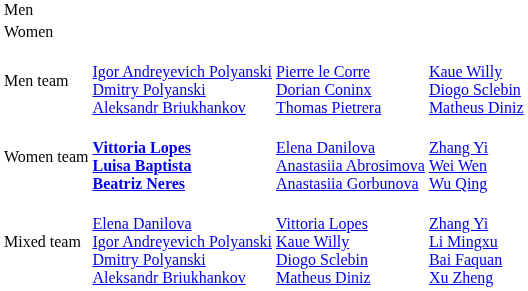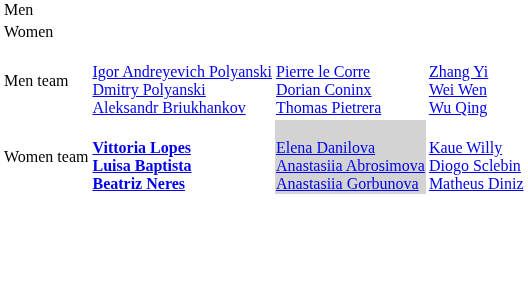Men team | column 4: Kaue Willy Diogo Sclebin Matheus Diniz -> Zhang Yi Wei Wen Wu Qing
Women team | column 3: no background -> lightgrey background
Women team | column 4: Zhang Yi Wei Wen Wu Qing -> Kaue Willy Diogo Sclebin Matheus Diniz
- row: Mixed team | Elena Danilova Igor Andreyevich Polyanski Dmitry Polyanski Aleksandr Briukhankov | Vittoria Lopes Kaue Willy Diogo Sclebin Matheus Diniz | Zhang Yi Li Mingxu Bai Faquan Xu Zheng
